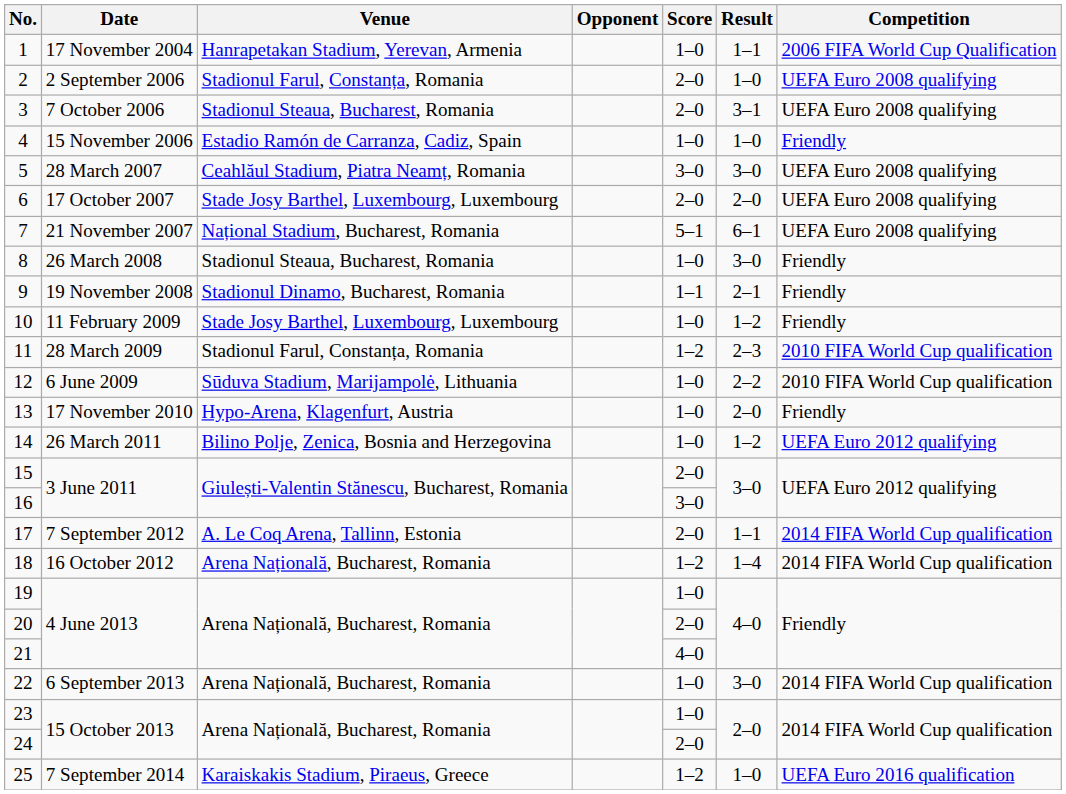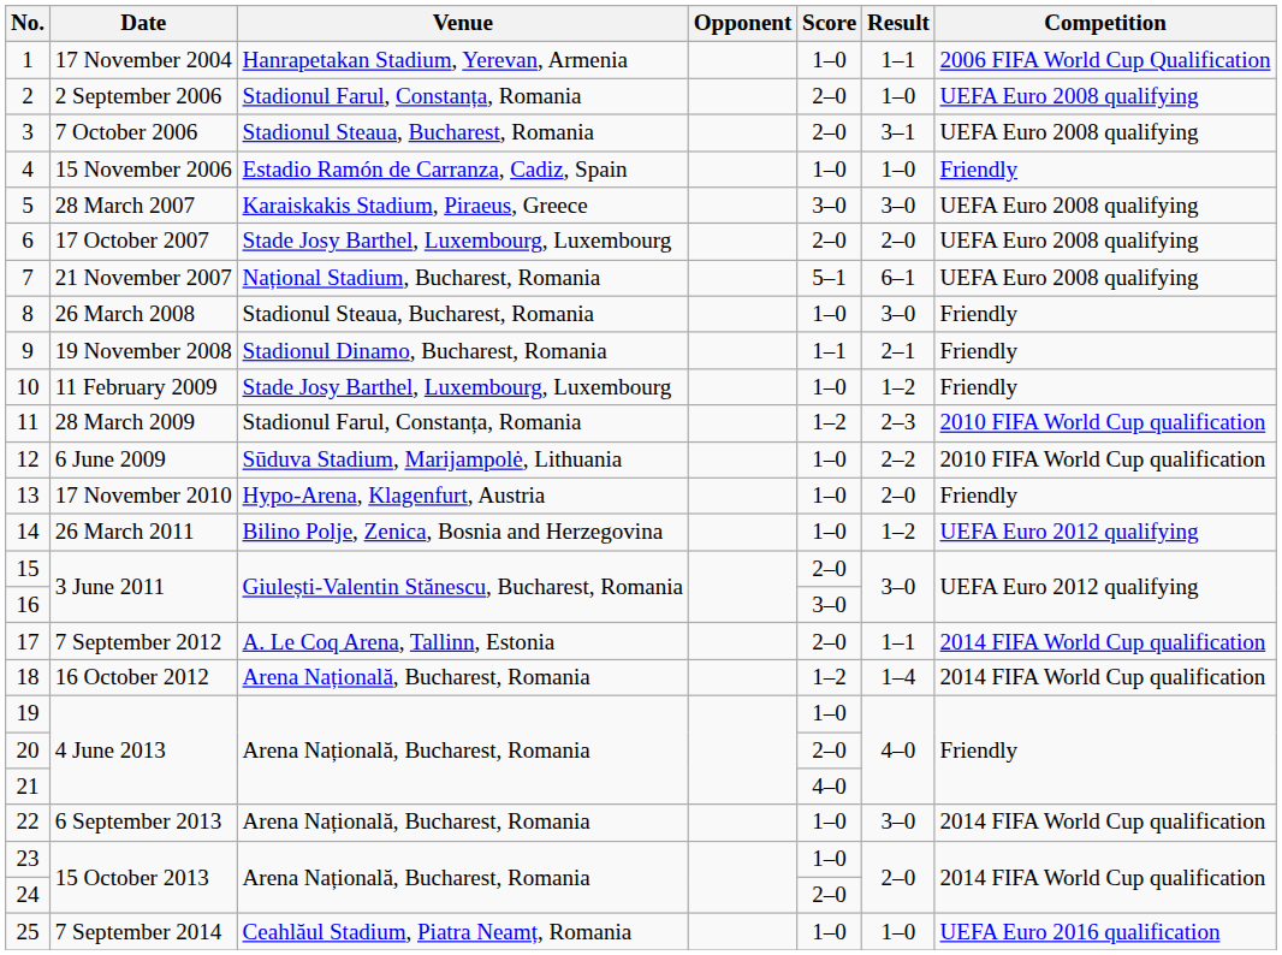5 | Venue: Ceahlăul Stadium, Piatra Neamț, Romania -> Karaiskakis Stadium, Piraeus, Greece
25 | Venue: Karaiskakis Stadium, Piraeus, Greece -> Ceahlăul Stadium, Piatra Neamț, Romania
25 | Score: 1–2 -> 1–0
